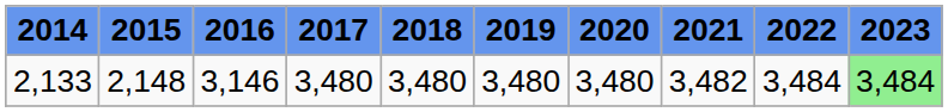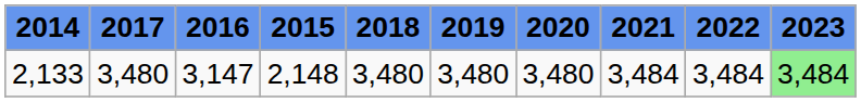columns swapped: 2015 <-> 2017
2,133 | 2016: 3,146 -> 3,147
2,133 | 2021: 3,482 -> 3,484
